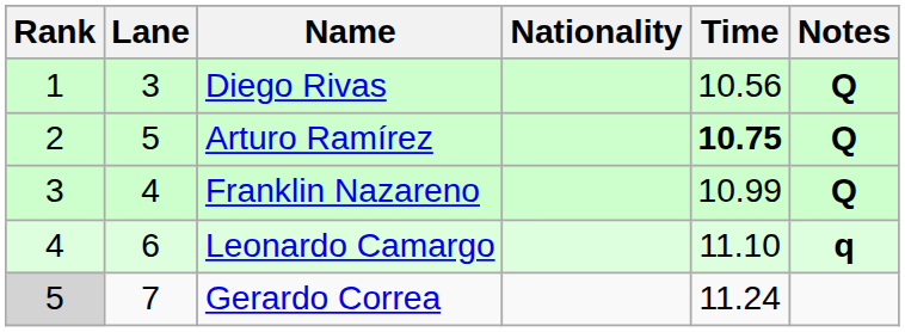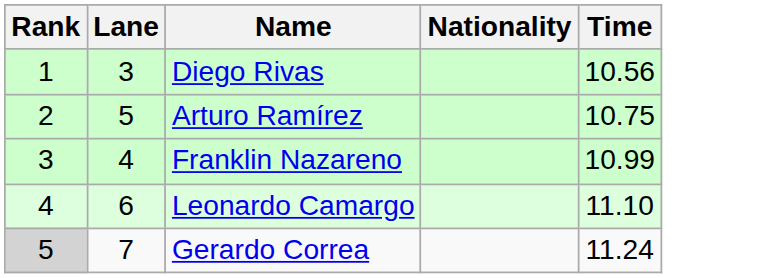- column: Notes | Q | Q | Q | q
Arturo Ramírez | Time: bold -> normal
